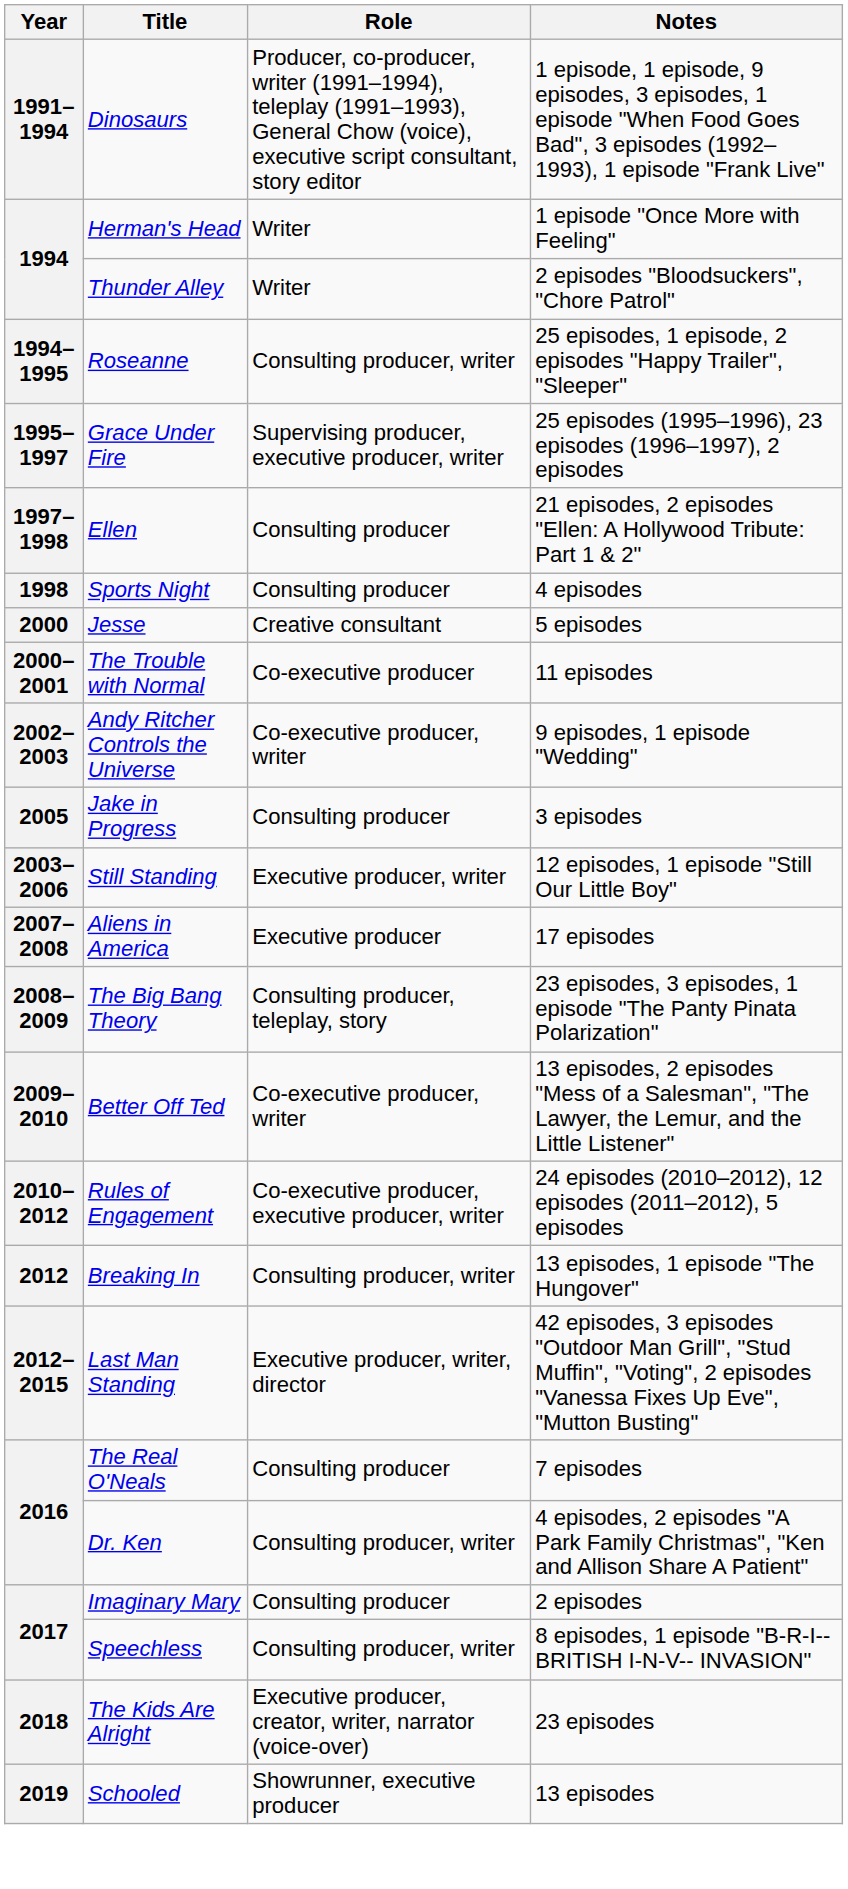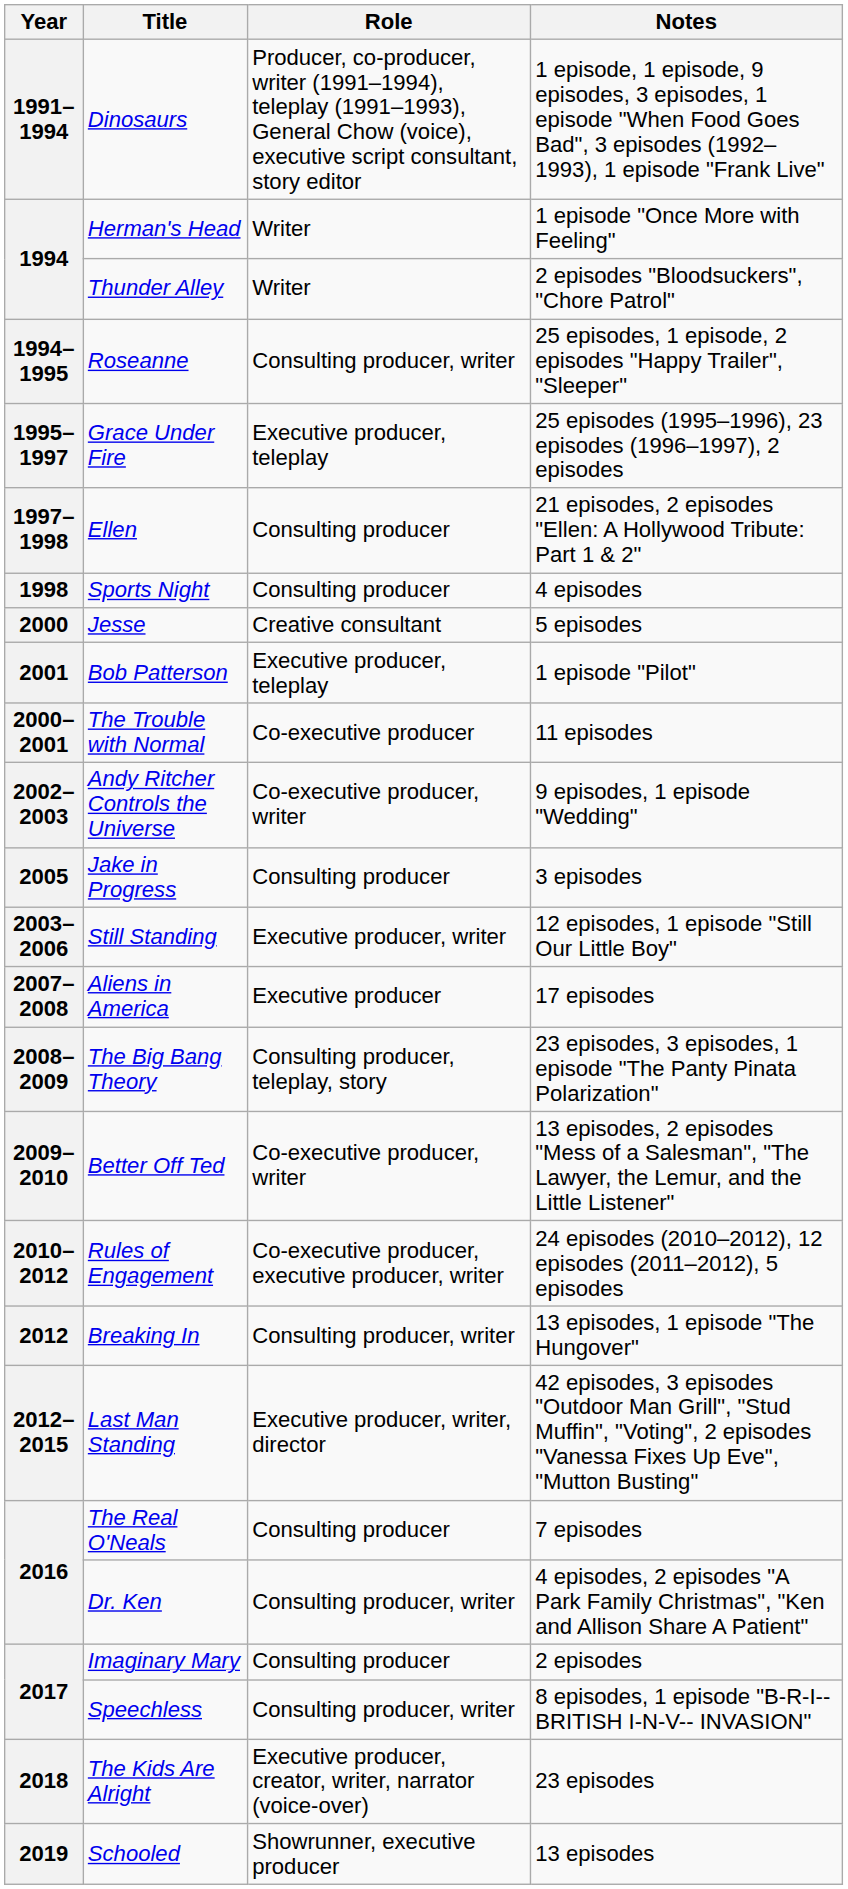Grace Under Fire | Role: Supervising producer, executive producer, writer -> Executive producer, teleplay
+ row: 2001 | Bob Patterson | Executive producer, teleplay | 1 episode "Pilot"
